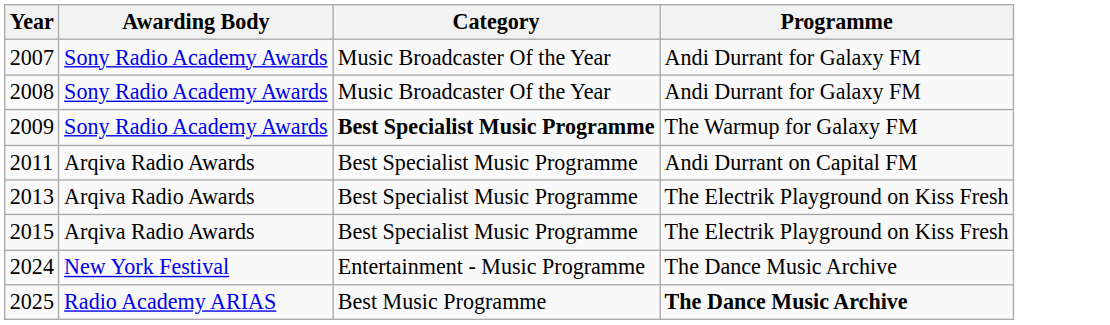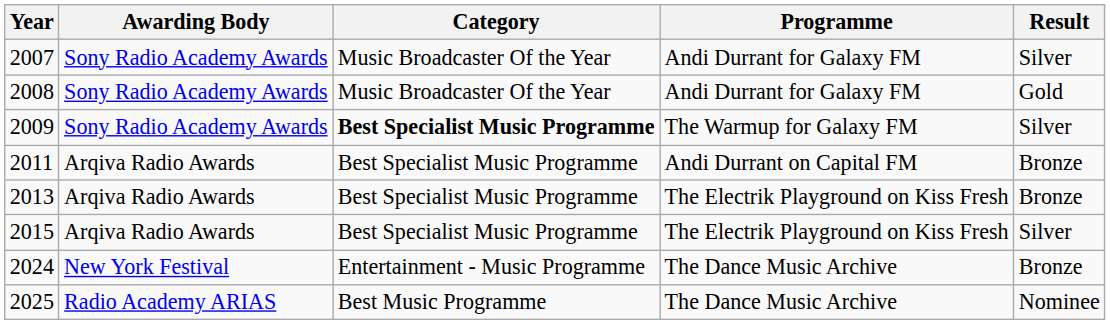+ column: Result | Silver | Gold | Silver | Bronze | Bronze | Silver | Bronze | Nominee
2025 | Programme: bold -> normal
